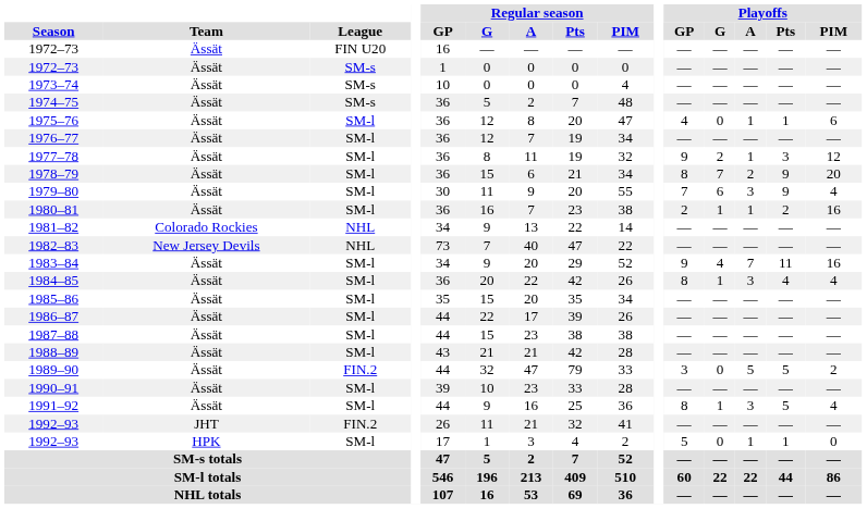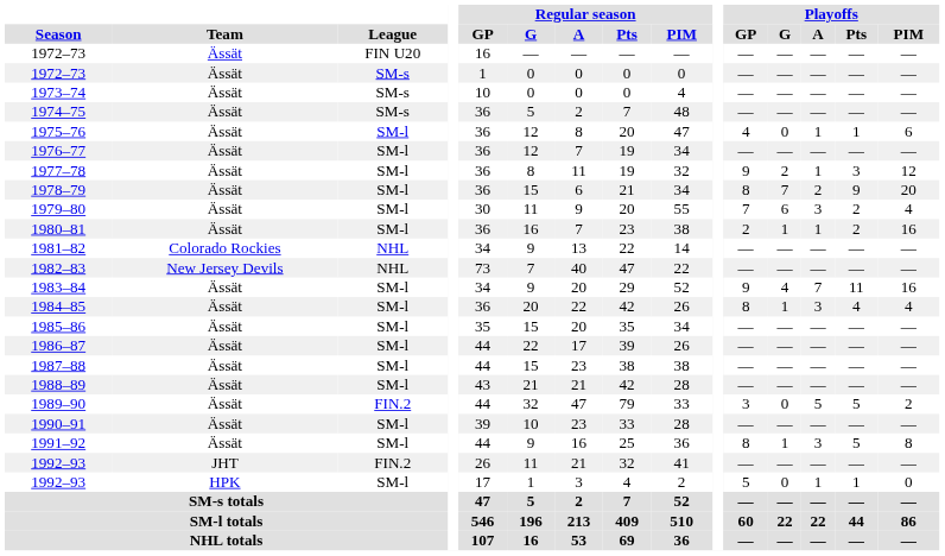1979–80 | Playoffs / Pts: 9 -> 2
1991–92 | Playoffs / PIM: 4 -> 8
